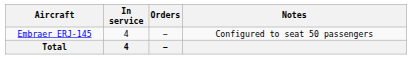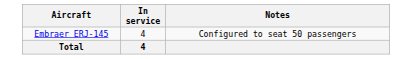- column: Orders | − | −
